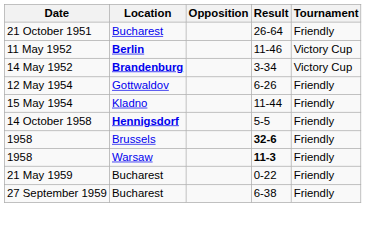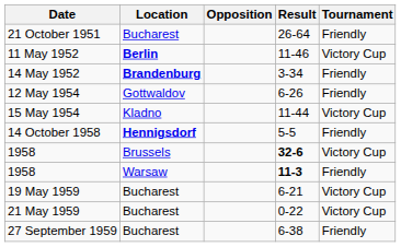14 May 1952 | Tournament: Victory Cup -> Friendly
15 May 1954 | Tournament: Friendly -> Victory Cup
1958 / 32-6 | Tournament: Friendly -> Victory Cup
+ row: 19 May 1959 | Bucharest | 6-21 | Victory Cup
21 May 1959 | Tournament: Friendly -> Victory Cup
